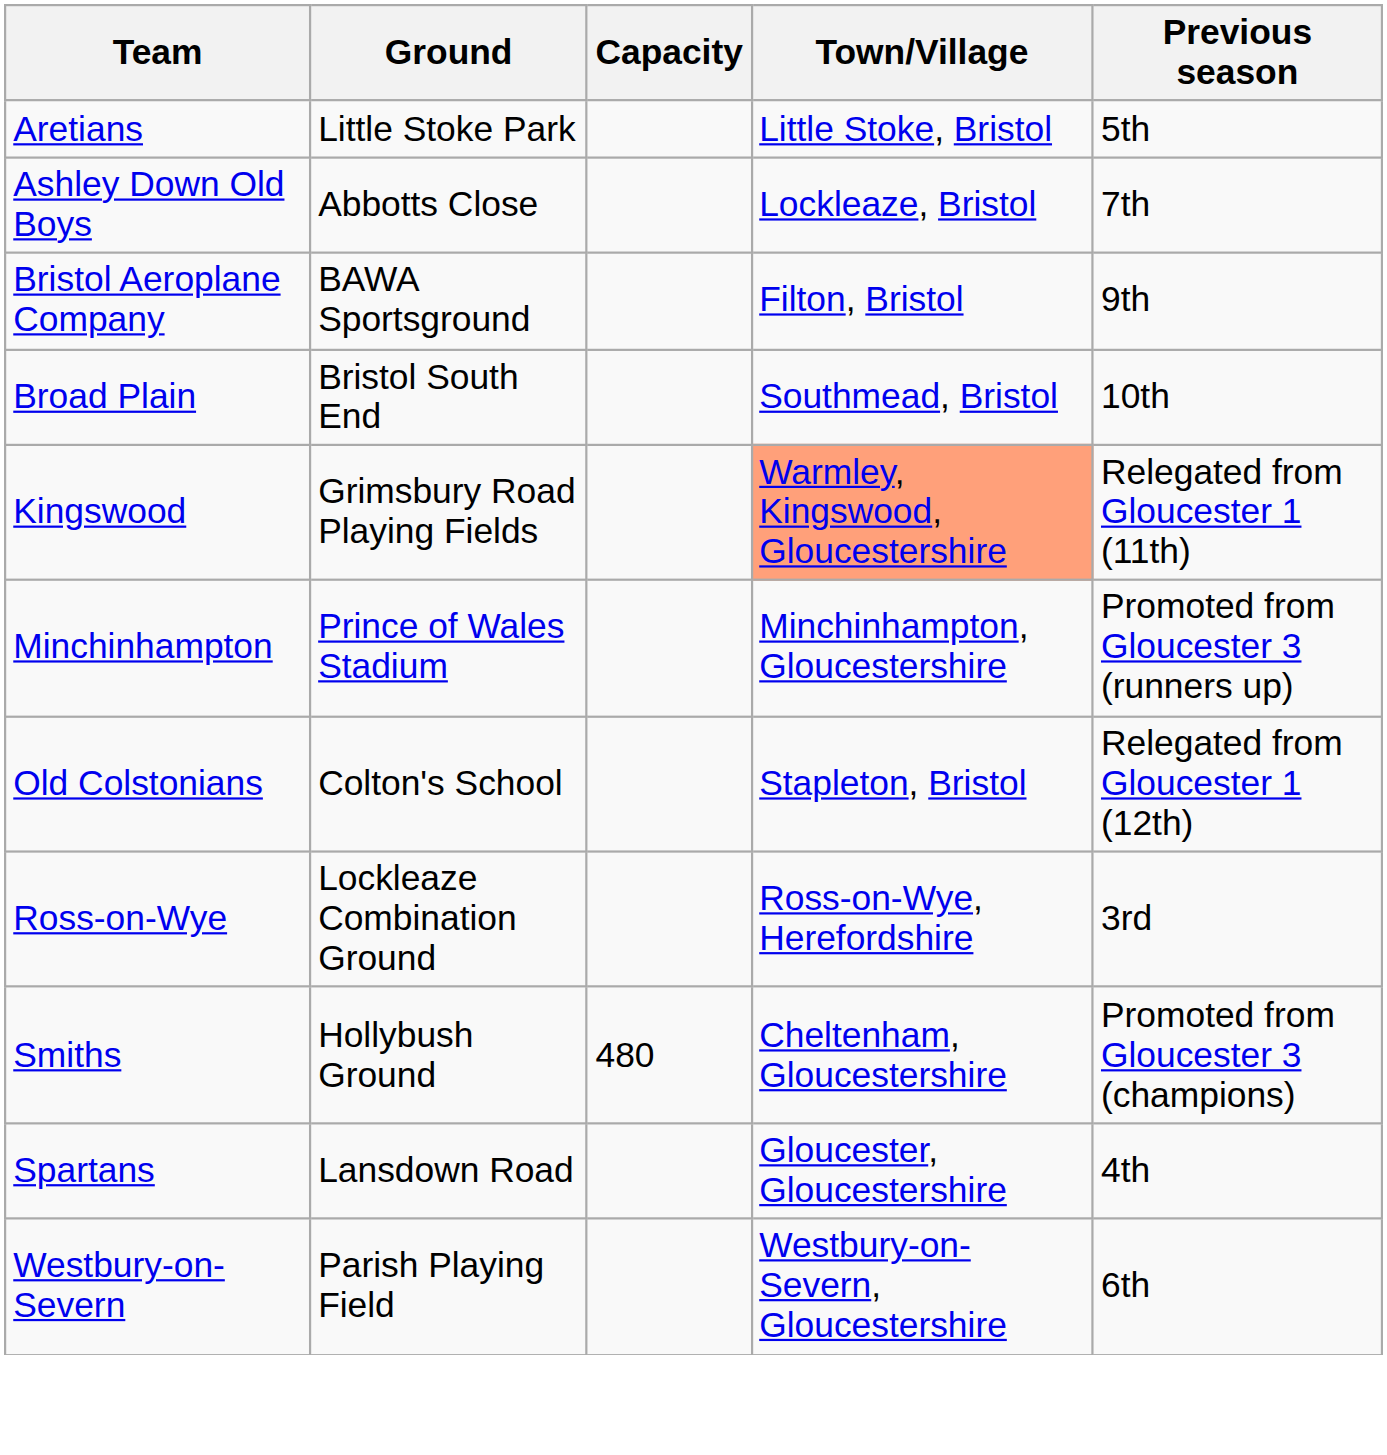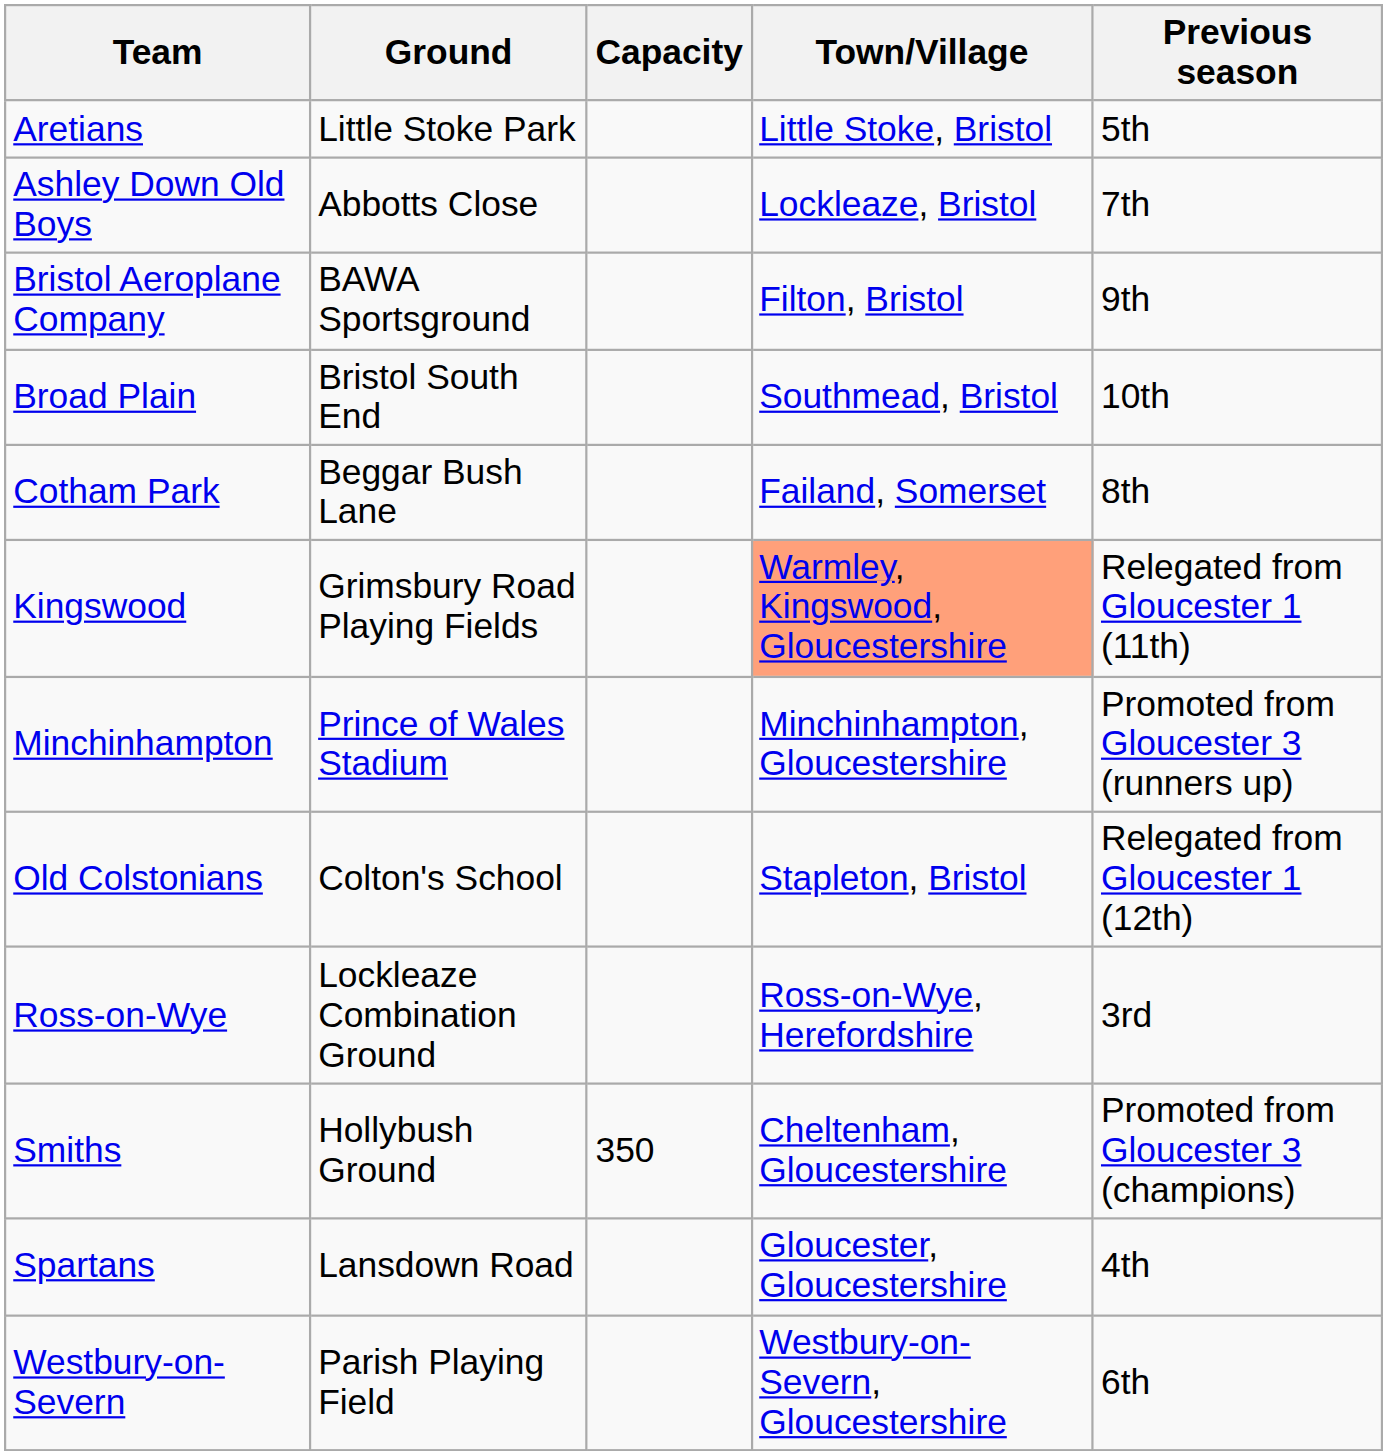+ row: Cotham Park | Beggar Bush Lane | Failand, Somerset | 8th
Smiths | Capacity: 480 -> 350
